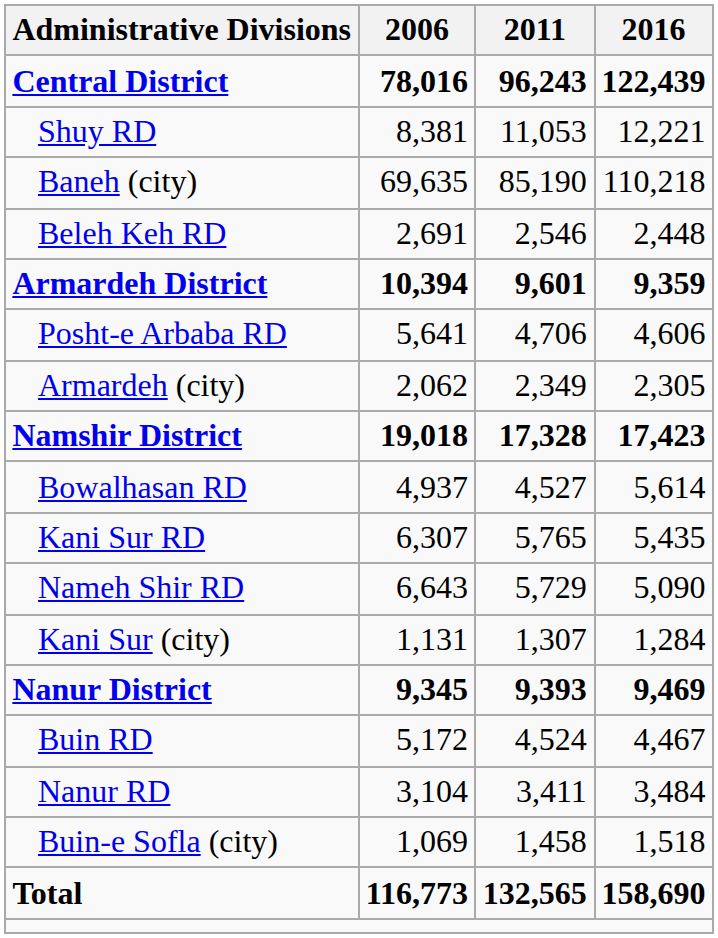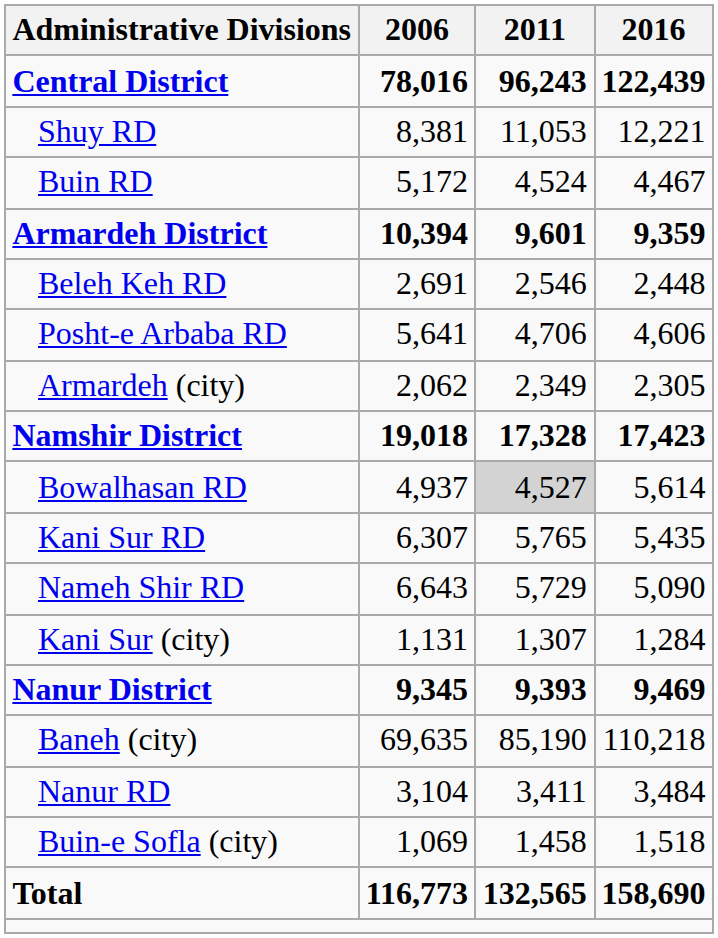rows swapped: Baneh (city) <-> Buin RD
rows swapped: Armardeh District <-> Beleh Keh RD
Bowalhasan RD | 2011: no background -> lightgrey background
